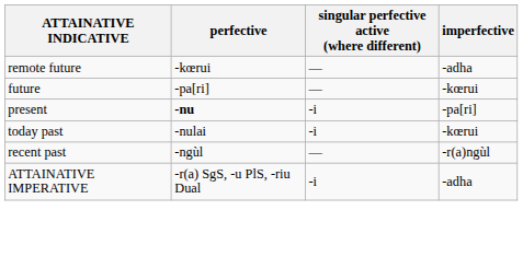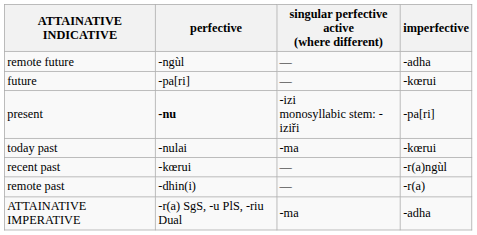remote future | perfective: -kœrui -> -ngùl
present | singular perfective active (where different): -i -> -izi monosyllabic stem: -iziři
today past | singular perfective active (where different): -i -> -ma
recent past | perfective: -ngùl -> -kœrui
+ row: remote past | -dhin(i) | — | -r(a)
ATTAINATIVE IMPERATIVE | singular perfective active (where different): -i -> -ma
